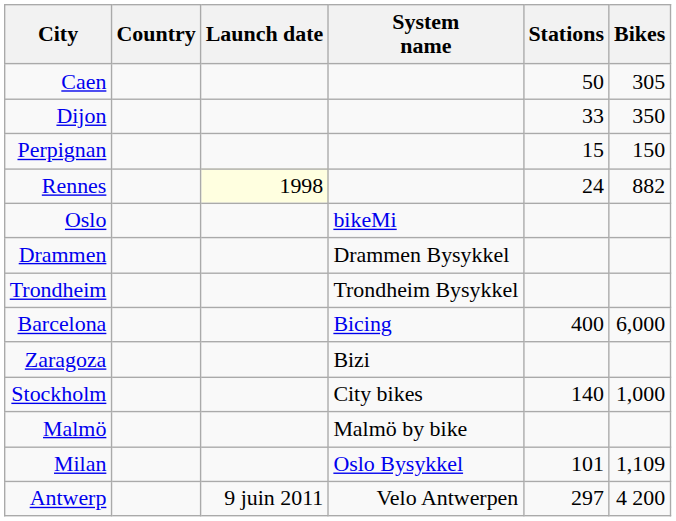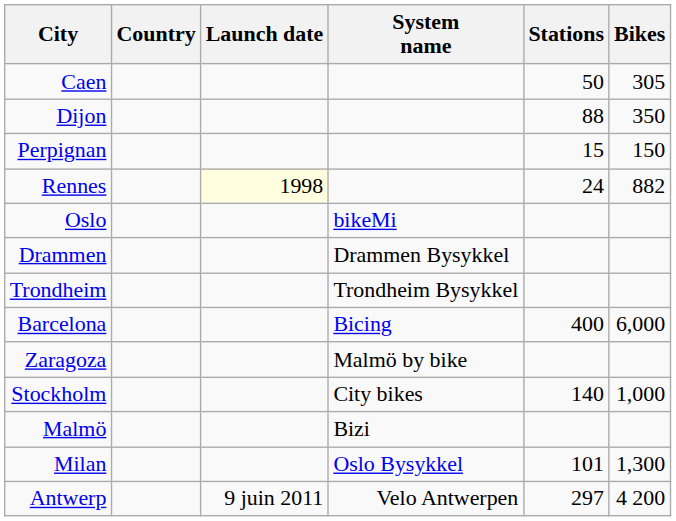Dijon | Stations: 33 -> 88
Zaragoza | System name: Bizi -> Malmö by bike
Malmö | System name: Malmö by bike -> Bizi
Milan | Bikes: 1,109 -> 1,300
